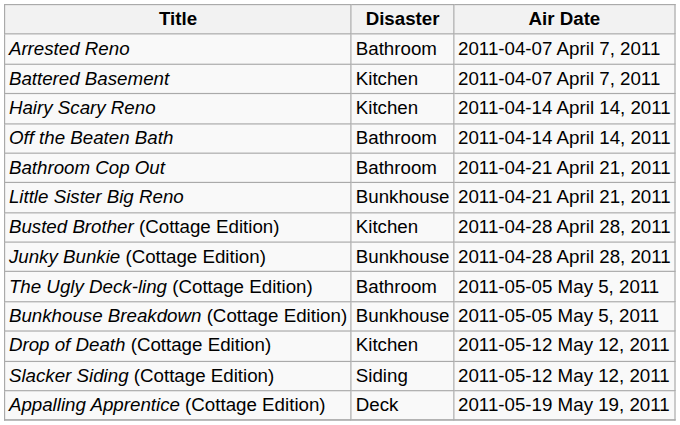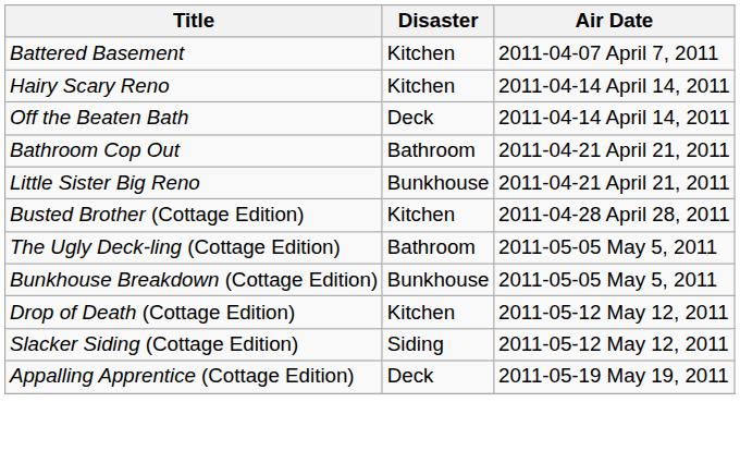- row: Arrested Reno | Bathroom | 2011-04-07 April 7, 2011
Off the Beaten Bath | Disaster: Bathroom -> Deck
- row: Junky Bunkie (Cottage Edition) | Bunkhouse | 2011-04-28 April 28, 2011
